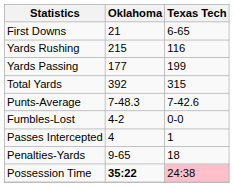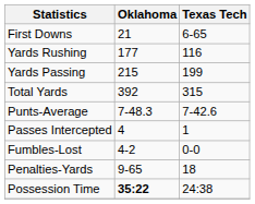Yards Rushing | Oklahoma: 215 -> 177
Yards Passing | Oklahoma: 177 -> 215
rows swapped: Fumbles-Lost <-> Passes Intercepted
Possession Time | Texas Tech: pink background -> no background
